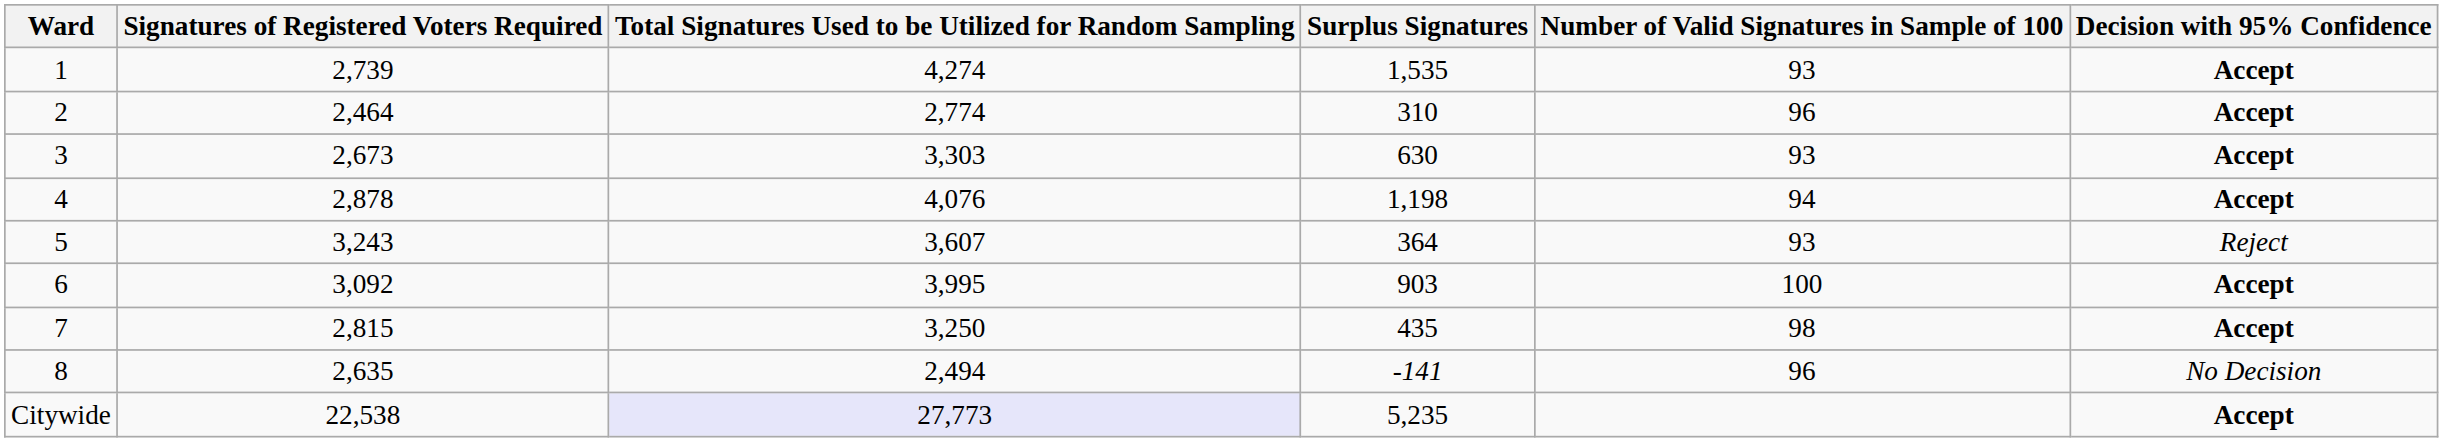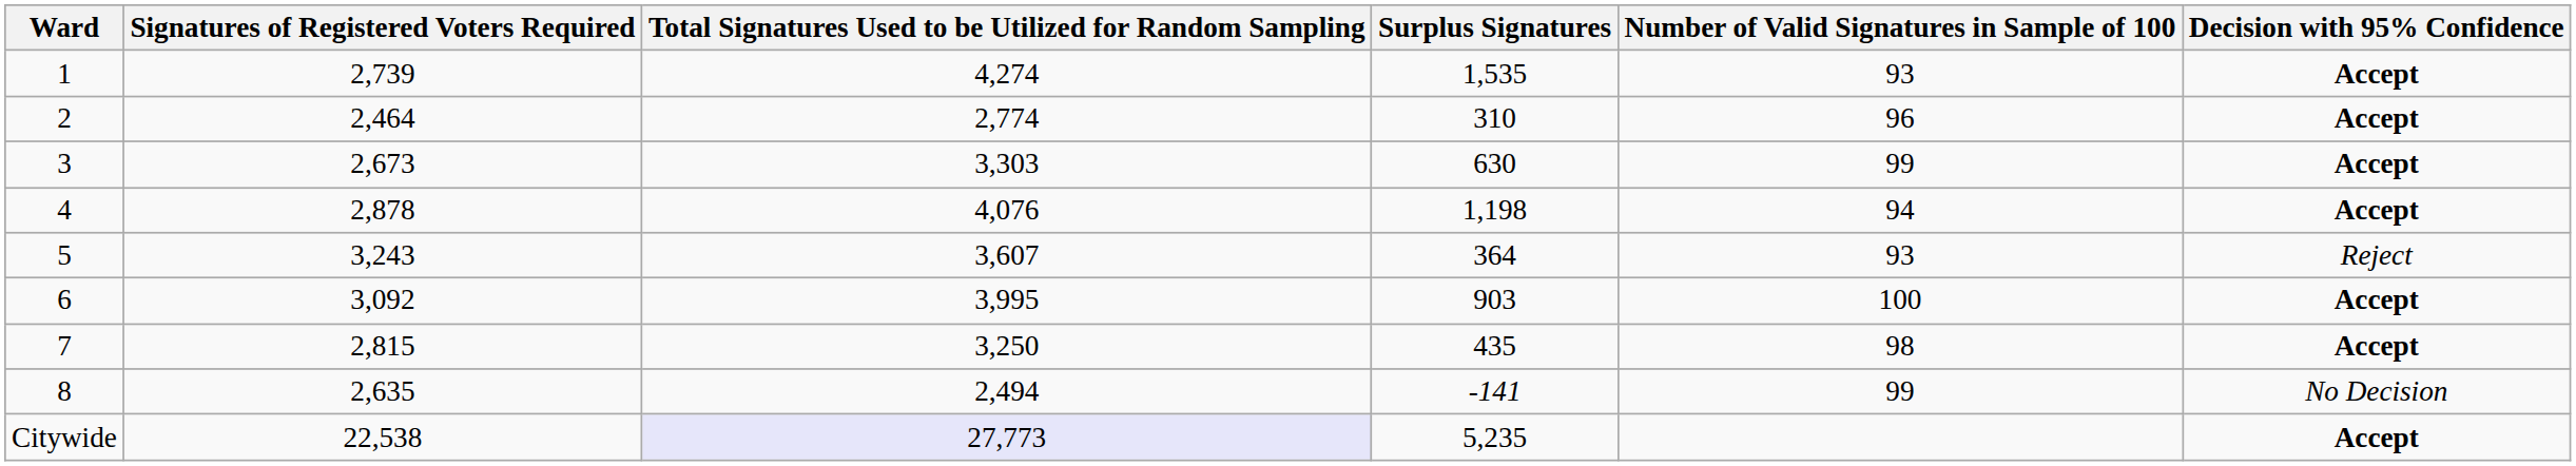3 | Number of Valid Signatures in Sample of 100: 93 -> 99
8 | Number of Valid Signatures in Sample of 100: 96 -> 99
